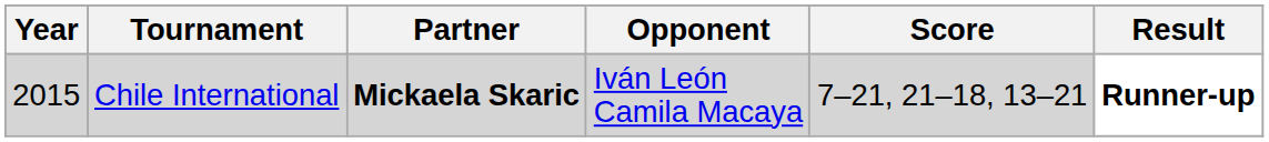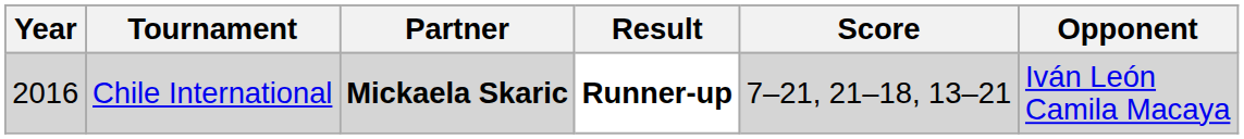columns swapped: Opponent <-> Result
Chile International | Year: 2015 -> 2016
